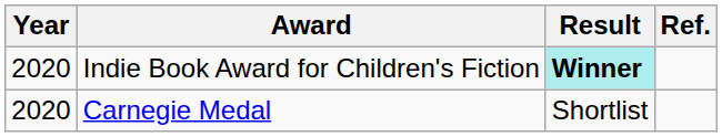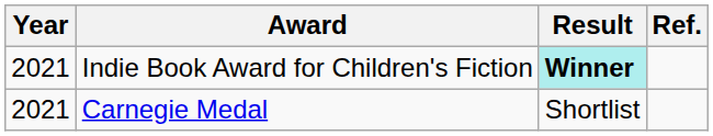Indie Book Award for Children's Fiction | Year: 2020 -> 2021
Carnegie Medal | Year: 2020 -> 2021
